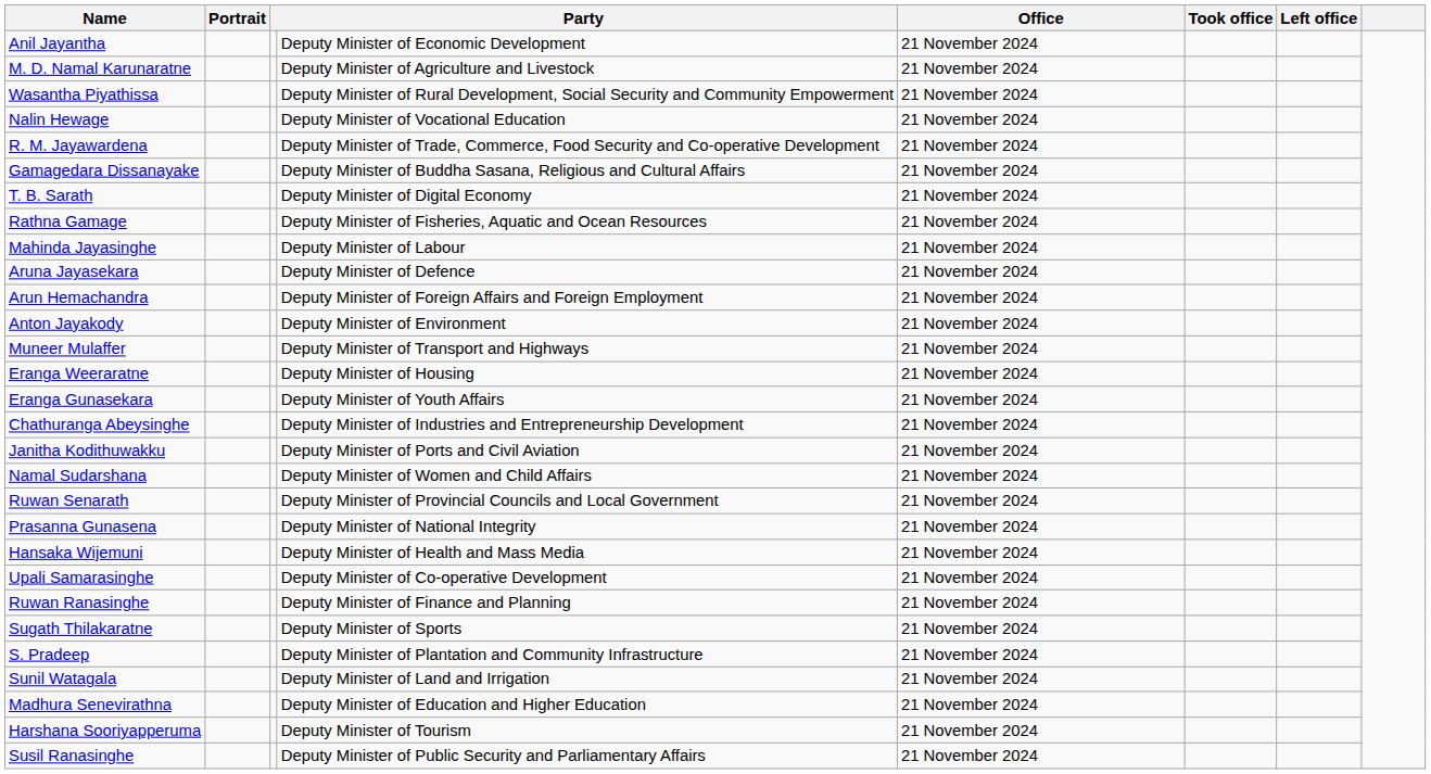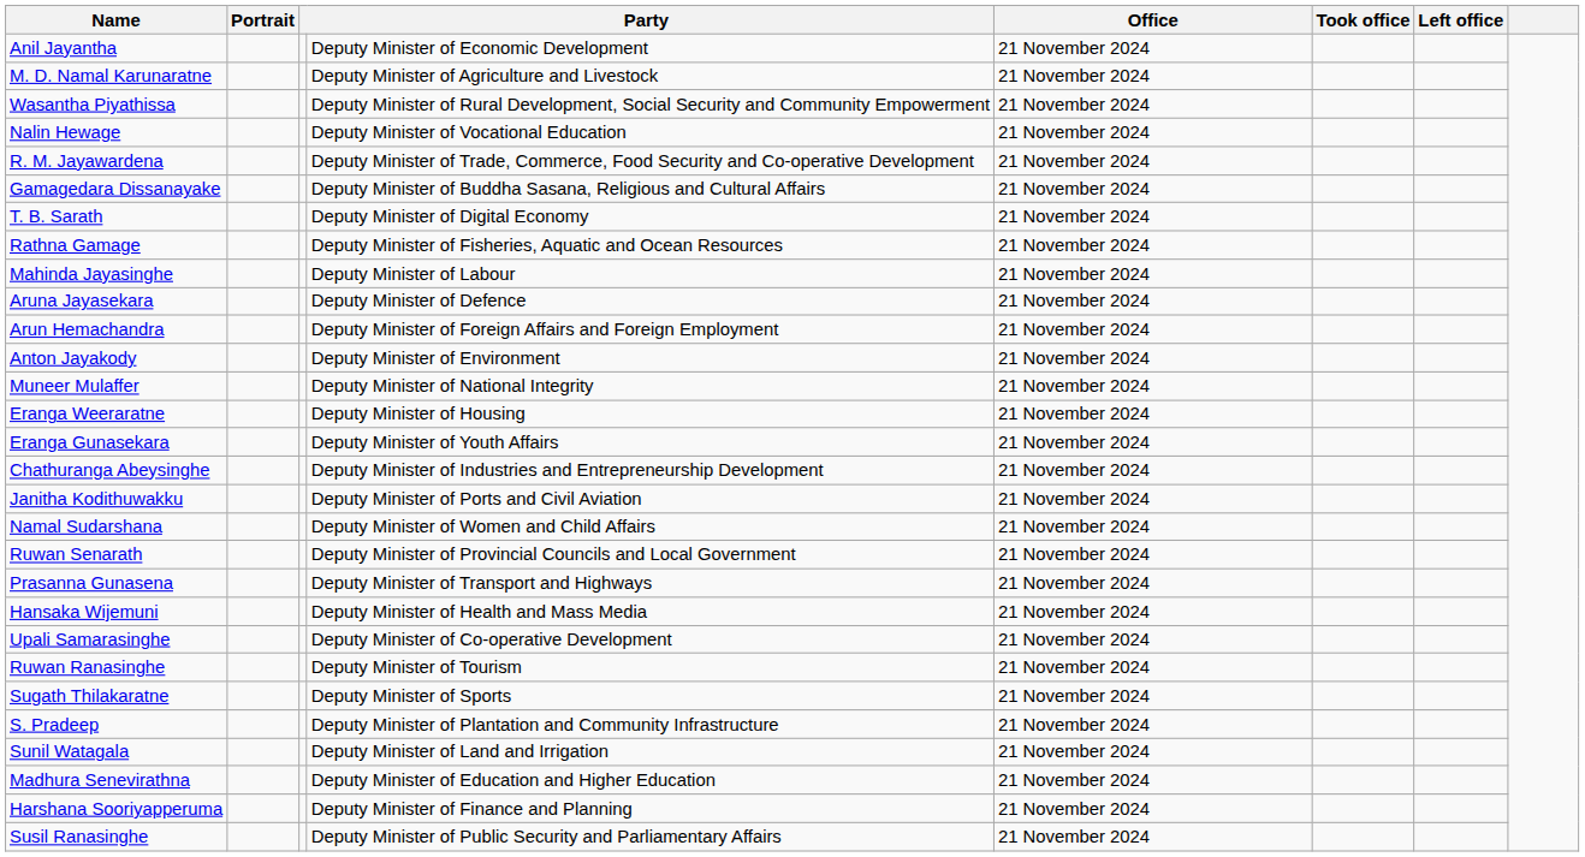Muneer Mulaffer | column 4: Deputy Minister of Transport and Highways -> Deputy Minister of National Integrity
Prasanna Gunasena | column 4: Deputy Minister of National Integrity -> Deputy Minister of Transport and Highways
Ruwan Ranasinghe | column 4: Deputy Minister of Finance and Planning -> Deputy Minister of Tourism
Harshana Sooriyapperuma | column 4: Deputy Minister of Tourism -> Deputy Minister of Finance and Planning
